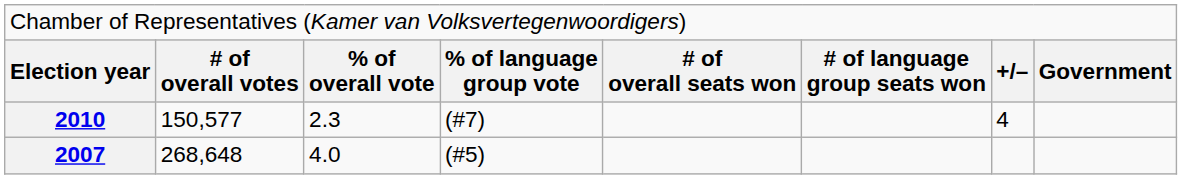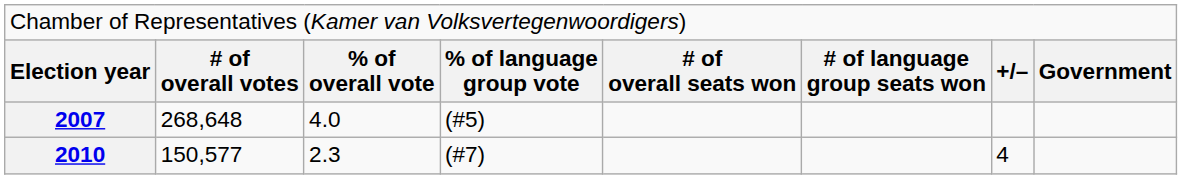rows swapped: 2007 <-> 2010
